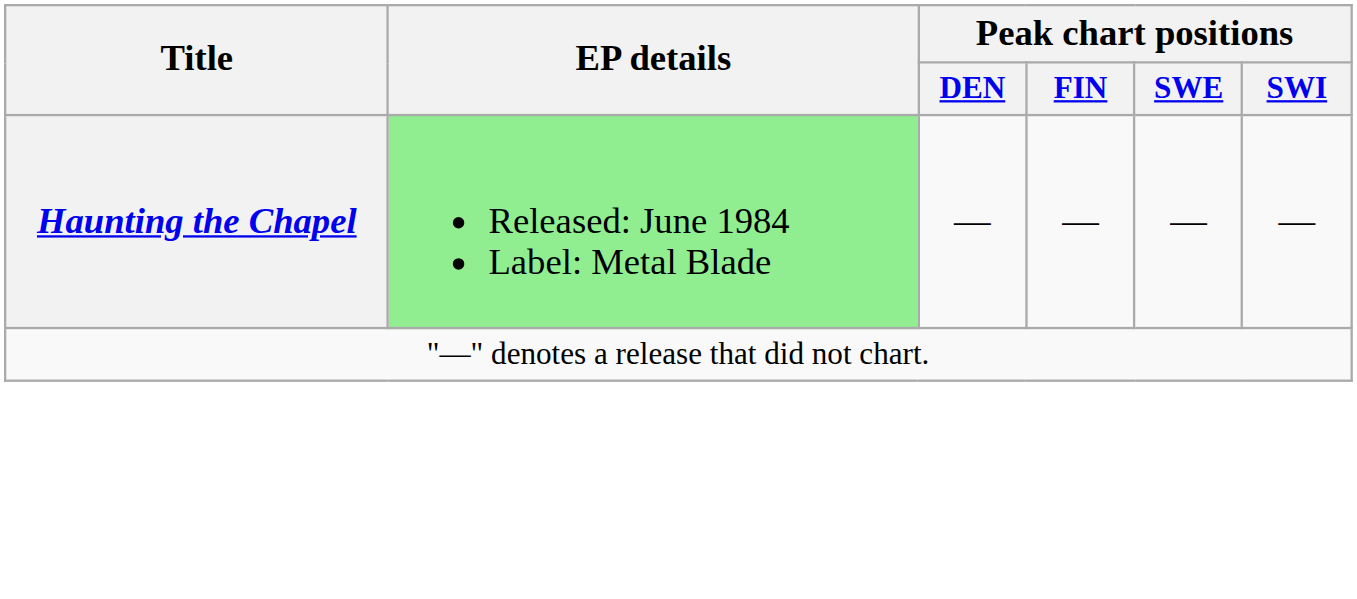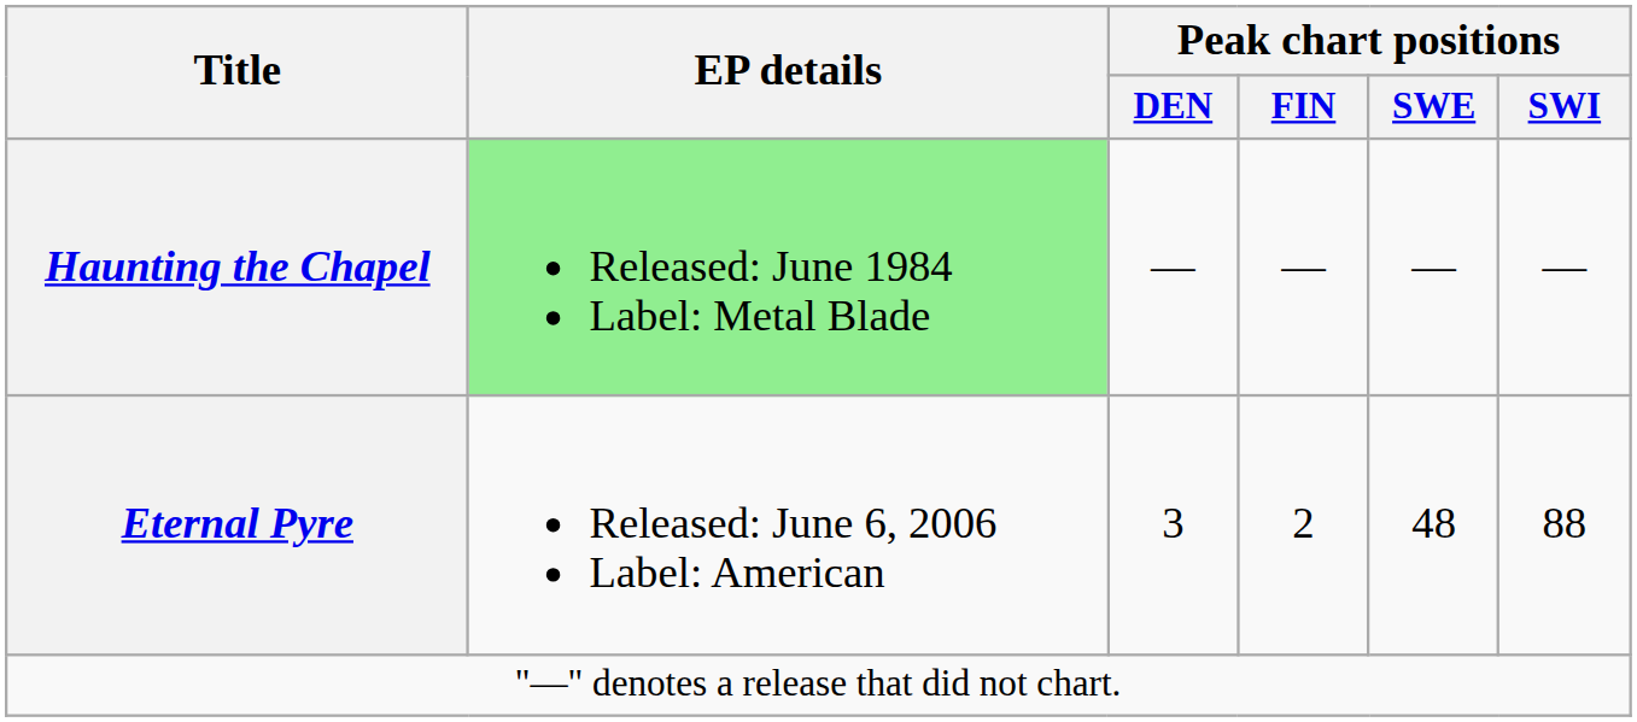+ row: Eternal Pyre | Released: June 6, 2006 Label: American | 3 | 2 | 48 | 88
